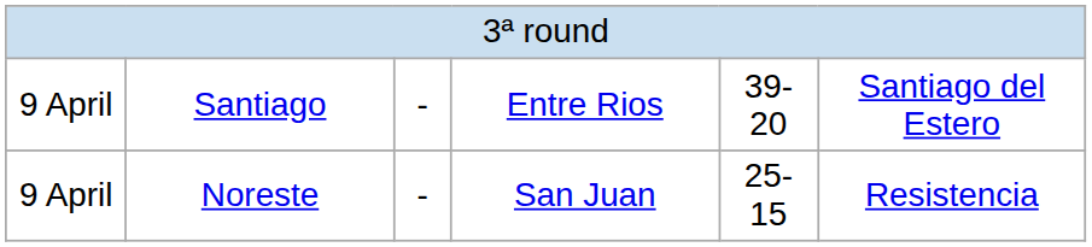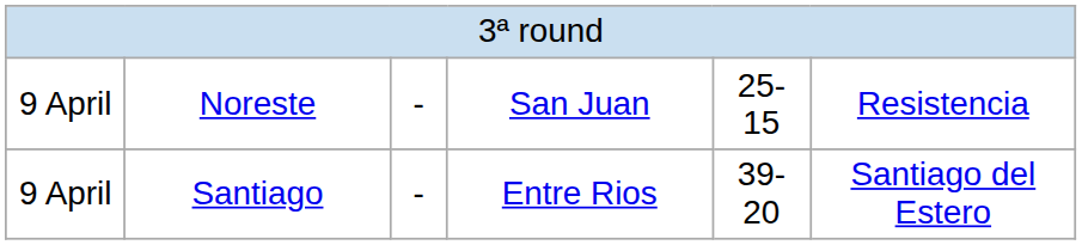rows swapped: Noreste <-> Santiago
